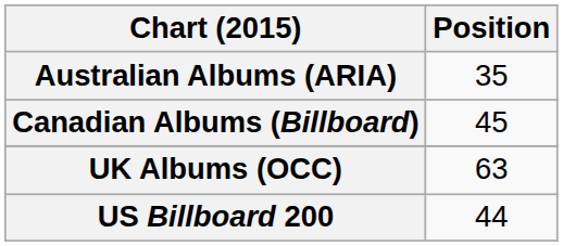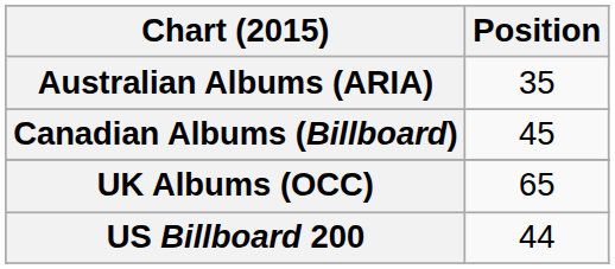UK Albums (OCC) | Position: 63 -> 65
